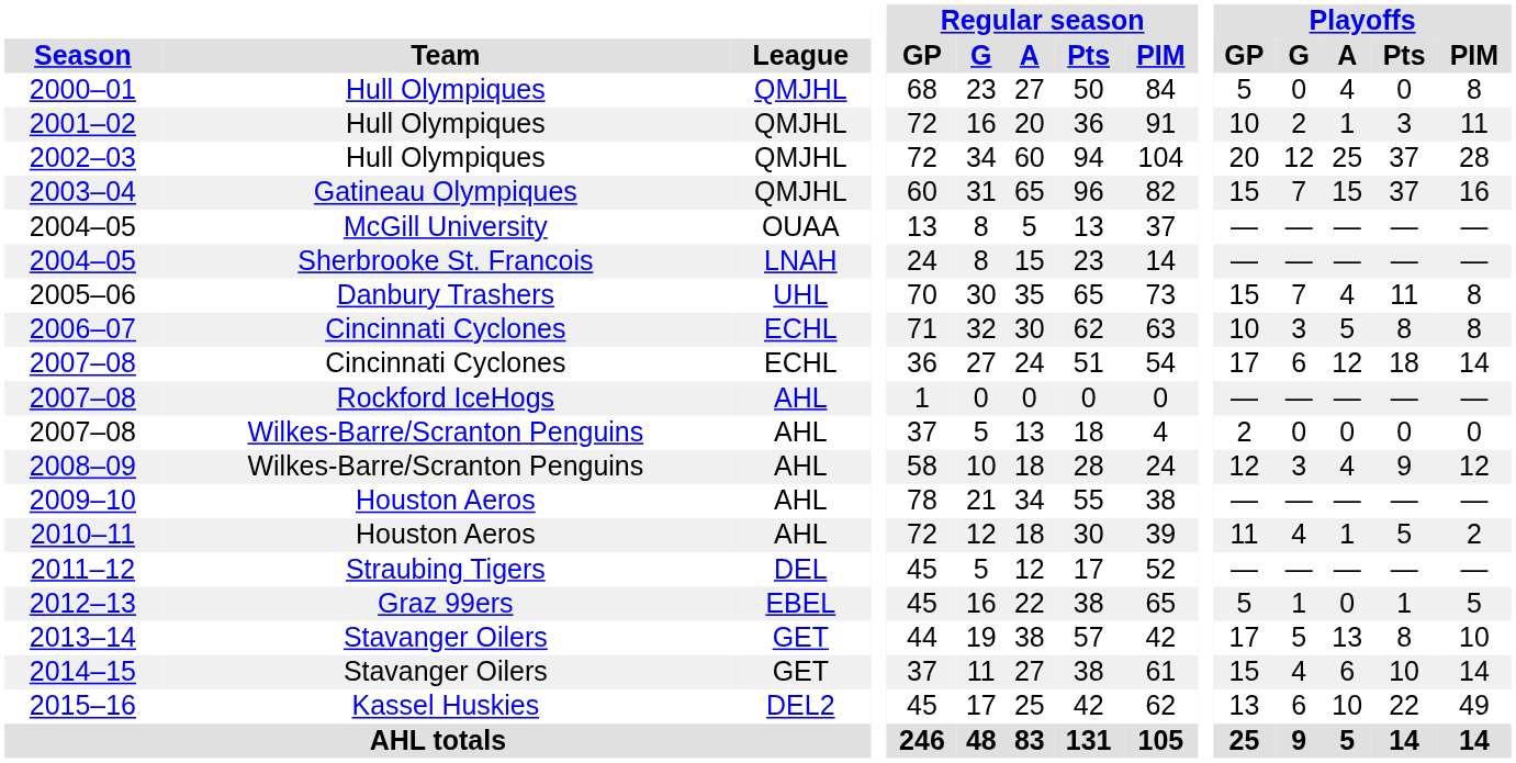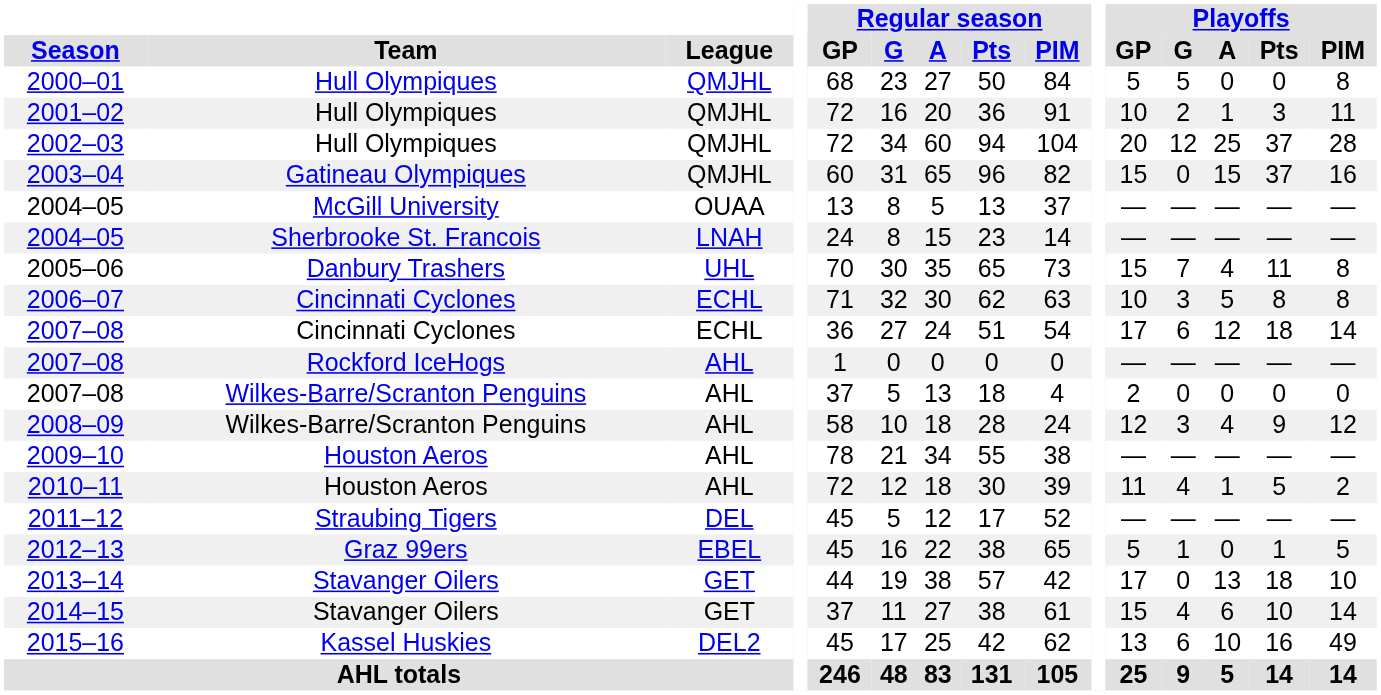2000–01 | Playoffs / G: 0 -> 5
2000–01 | Playoffs / A: 4 -> 0
2003–04 | Playoffs / G: 7 -> 0
2013–14 | Playoffs / G: 5 -> 0
2013–14 | Playoffs / Pts: 8 -> 18
2015–16 | Playoffs / Pts: 22 -> 16
